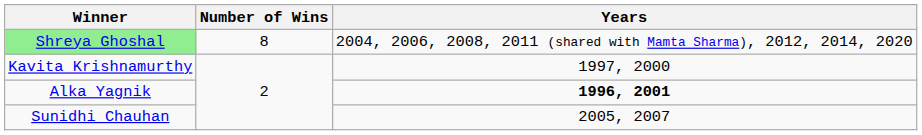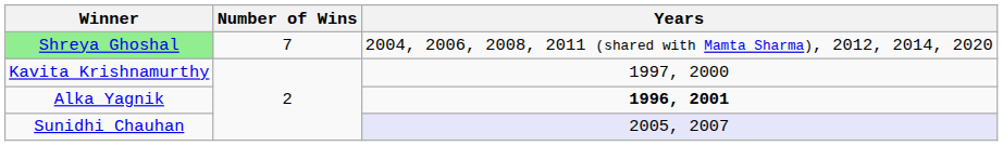Shreya Ghoshal | Number of Wins: 8 -> 7
Sunidhi Chauhan | Years: no background -> lavender background
